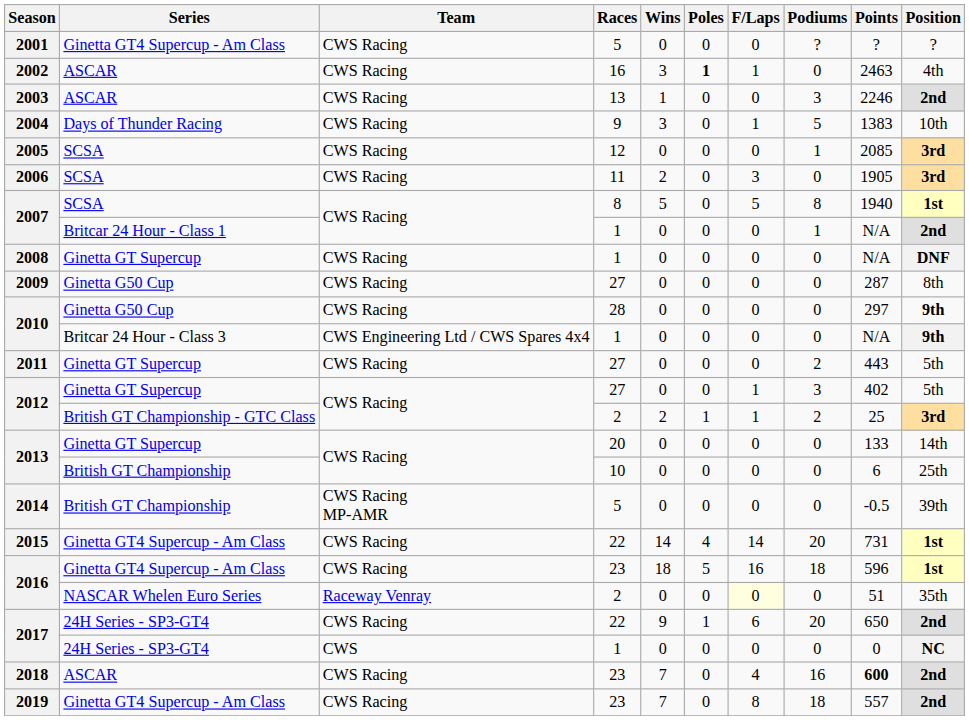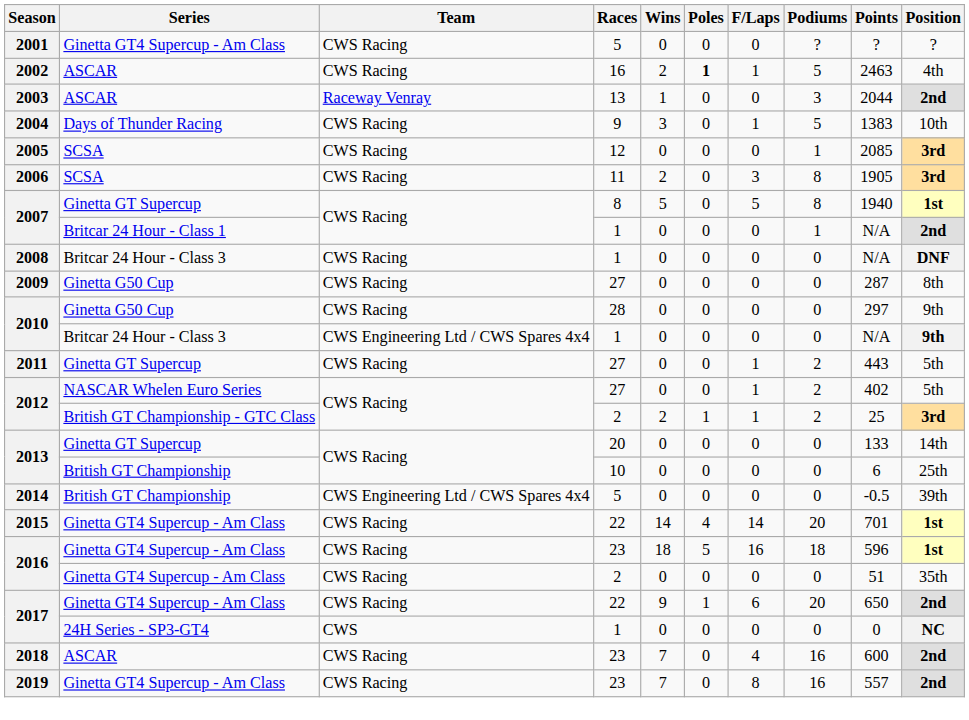2002 | Wins: 3 -> 2
2002 | Podiums: 0 -> 5
2003 | Team: CWS Racing -> Raceway Venray
2003 | Points: 2246 -> 2044
2006 | Podiums: 0 -> 8
2007 / 8 | Series: SCSA -> Ginetta GT Supercup
2008 | Series: Ginetta GT Supercup -> Britcar 24 Hour - Class 3
2010 / 28 | Position: bold -> normal
2011 | F/Laps: 0 -> 1
2012 / 27 | Series: Ginetta GT Supercup -> NASCAR Whelen Euro Series
2012 / 27 | Podiums: 3 -> 2
2014 | Team: CWS Racing MP-AMR -> CWS Engineering Ltd / CWS Spares 4x4
2015 | Points: 731 -> 701
2016 / 2 | Series: NASCAR Whelen Euro Series -> Ginetta GT4 Supercup - Am Class
2016 / 2 | Team: Raceway Venray -> CWS Racing
2016 / 2 | F/Laps: lightyellow background -> no background
2017 / 22 | Series: 24H Series - SP3-GT4 -> Ginetta GT4 Supercup - Am Class
2018 | Points: bold -> normal
2019 | Podiums: 18 -> 16
